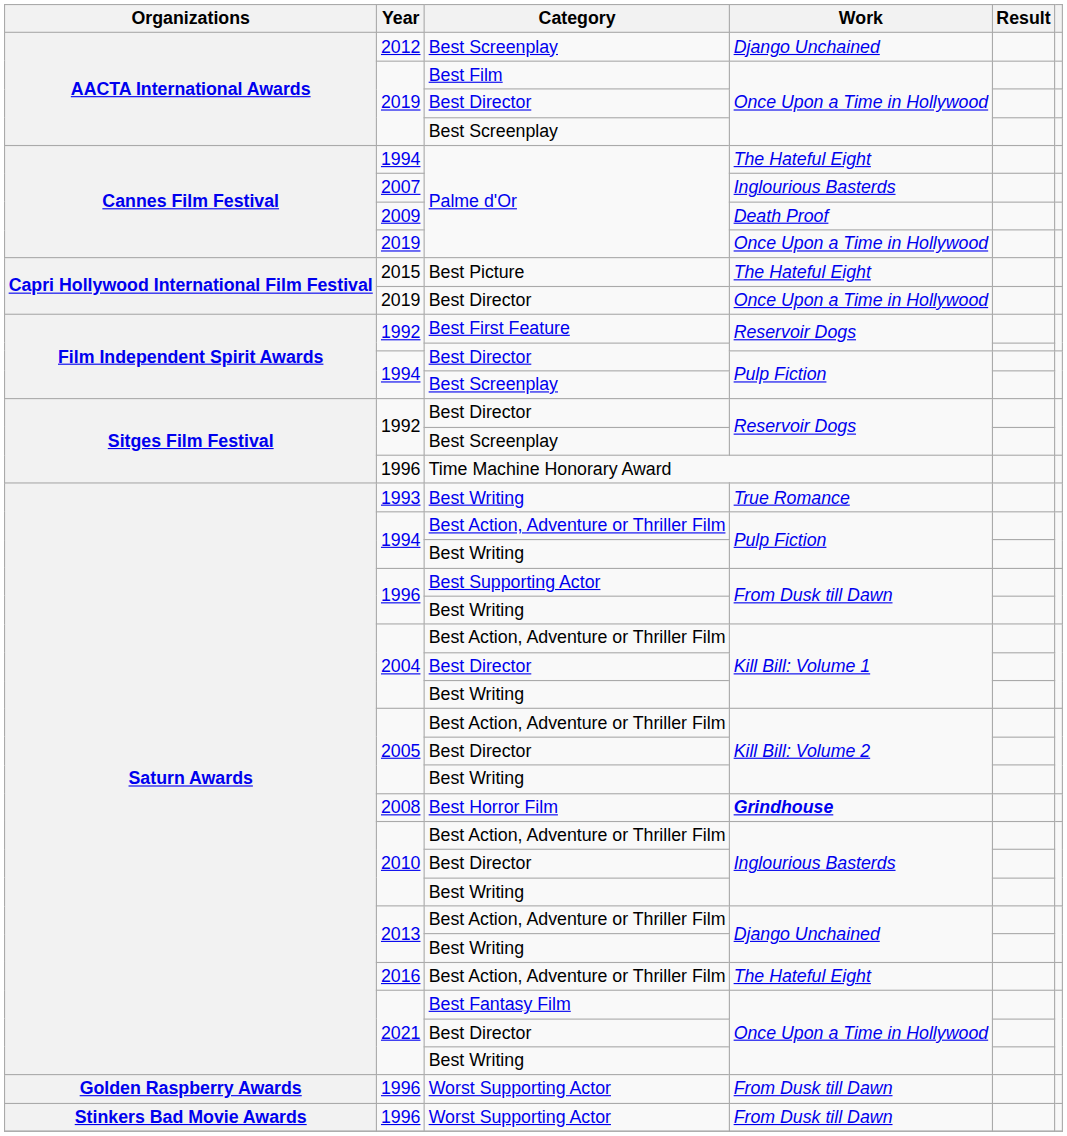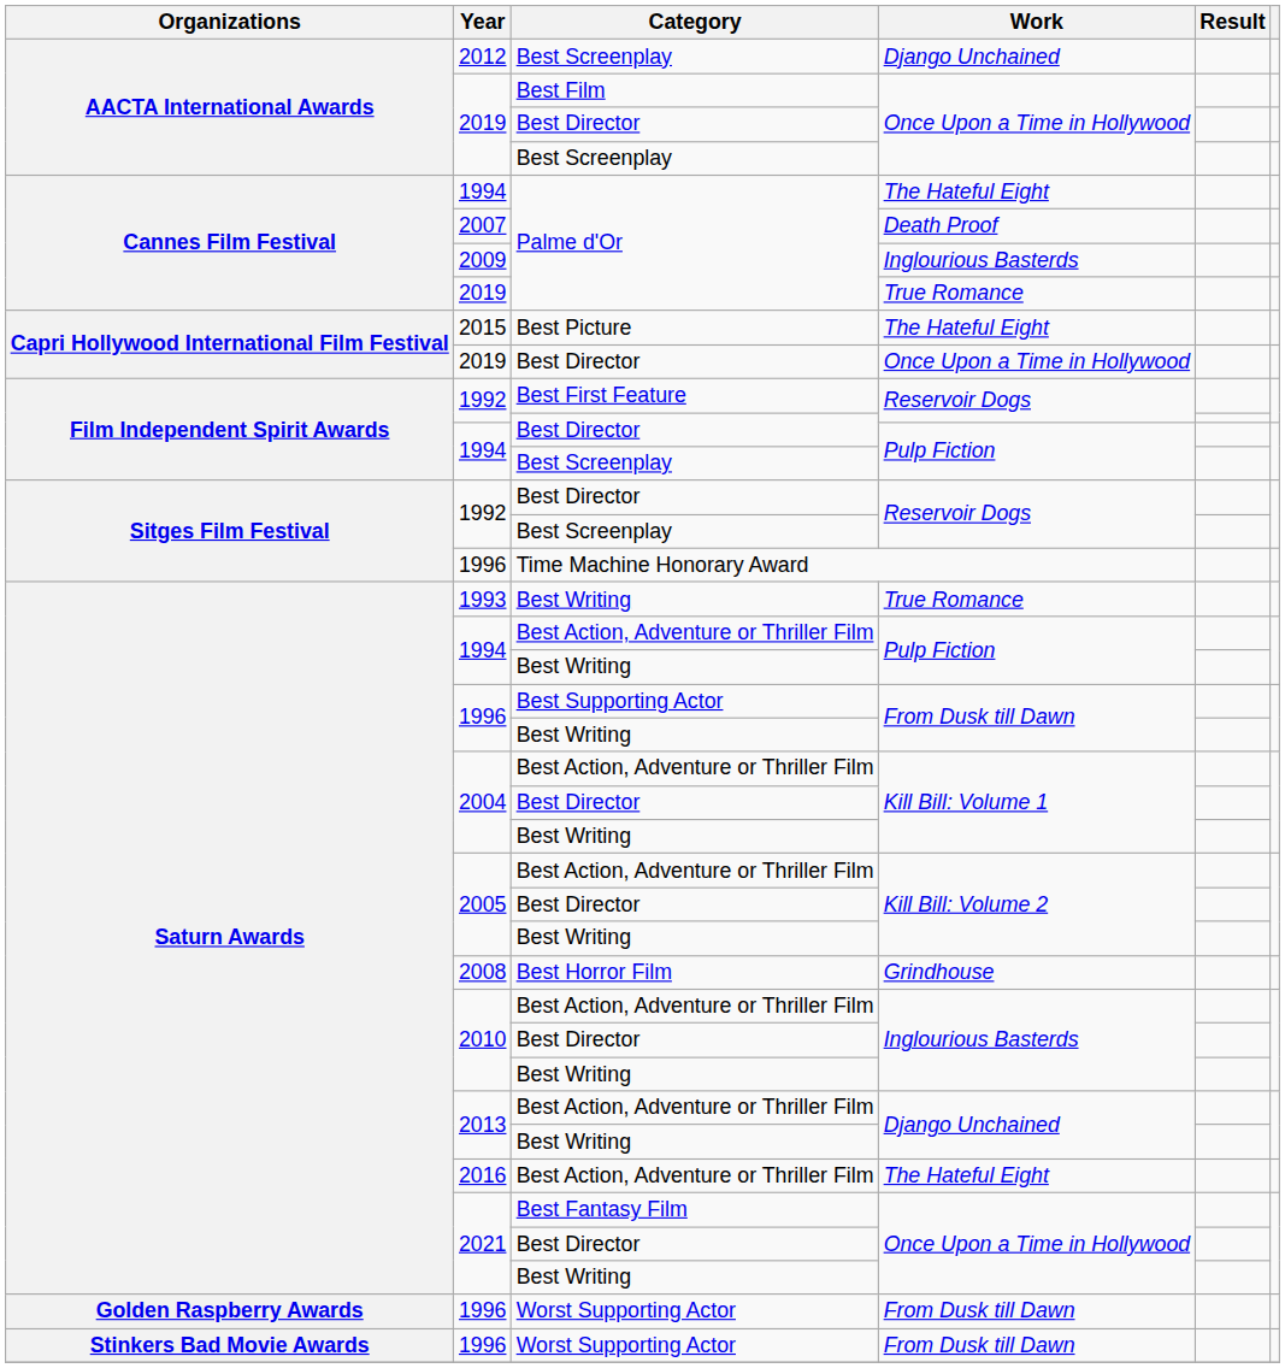2007 | Work: Inglourious Basterds -> Death Proof
2009 | Work: Death Proof -> Inglourious Basterds
2019 / Palme d'Or | Work: Once Upon a Time in Hollywood -> True Romance
2008 | Work: bold -> normal
